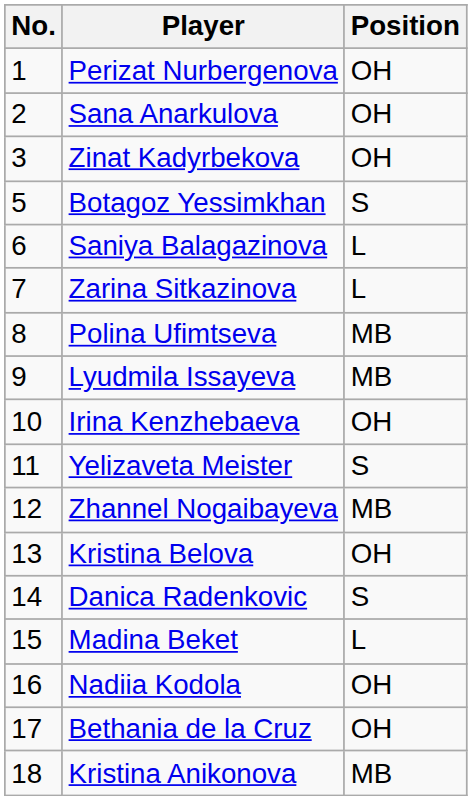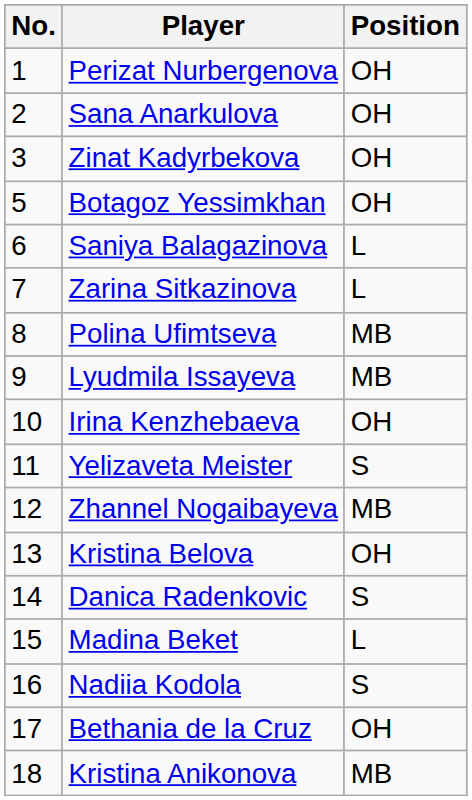Botagoz Yessimkhan | Position: S -> OH
Nadiia Kodola | Position: OH -> S
